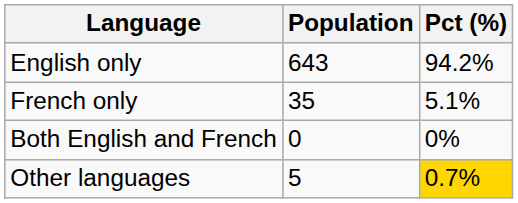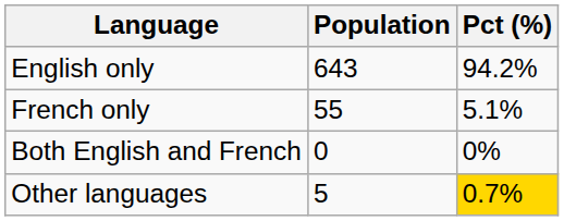French only | Population: 35 -> 55
